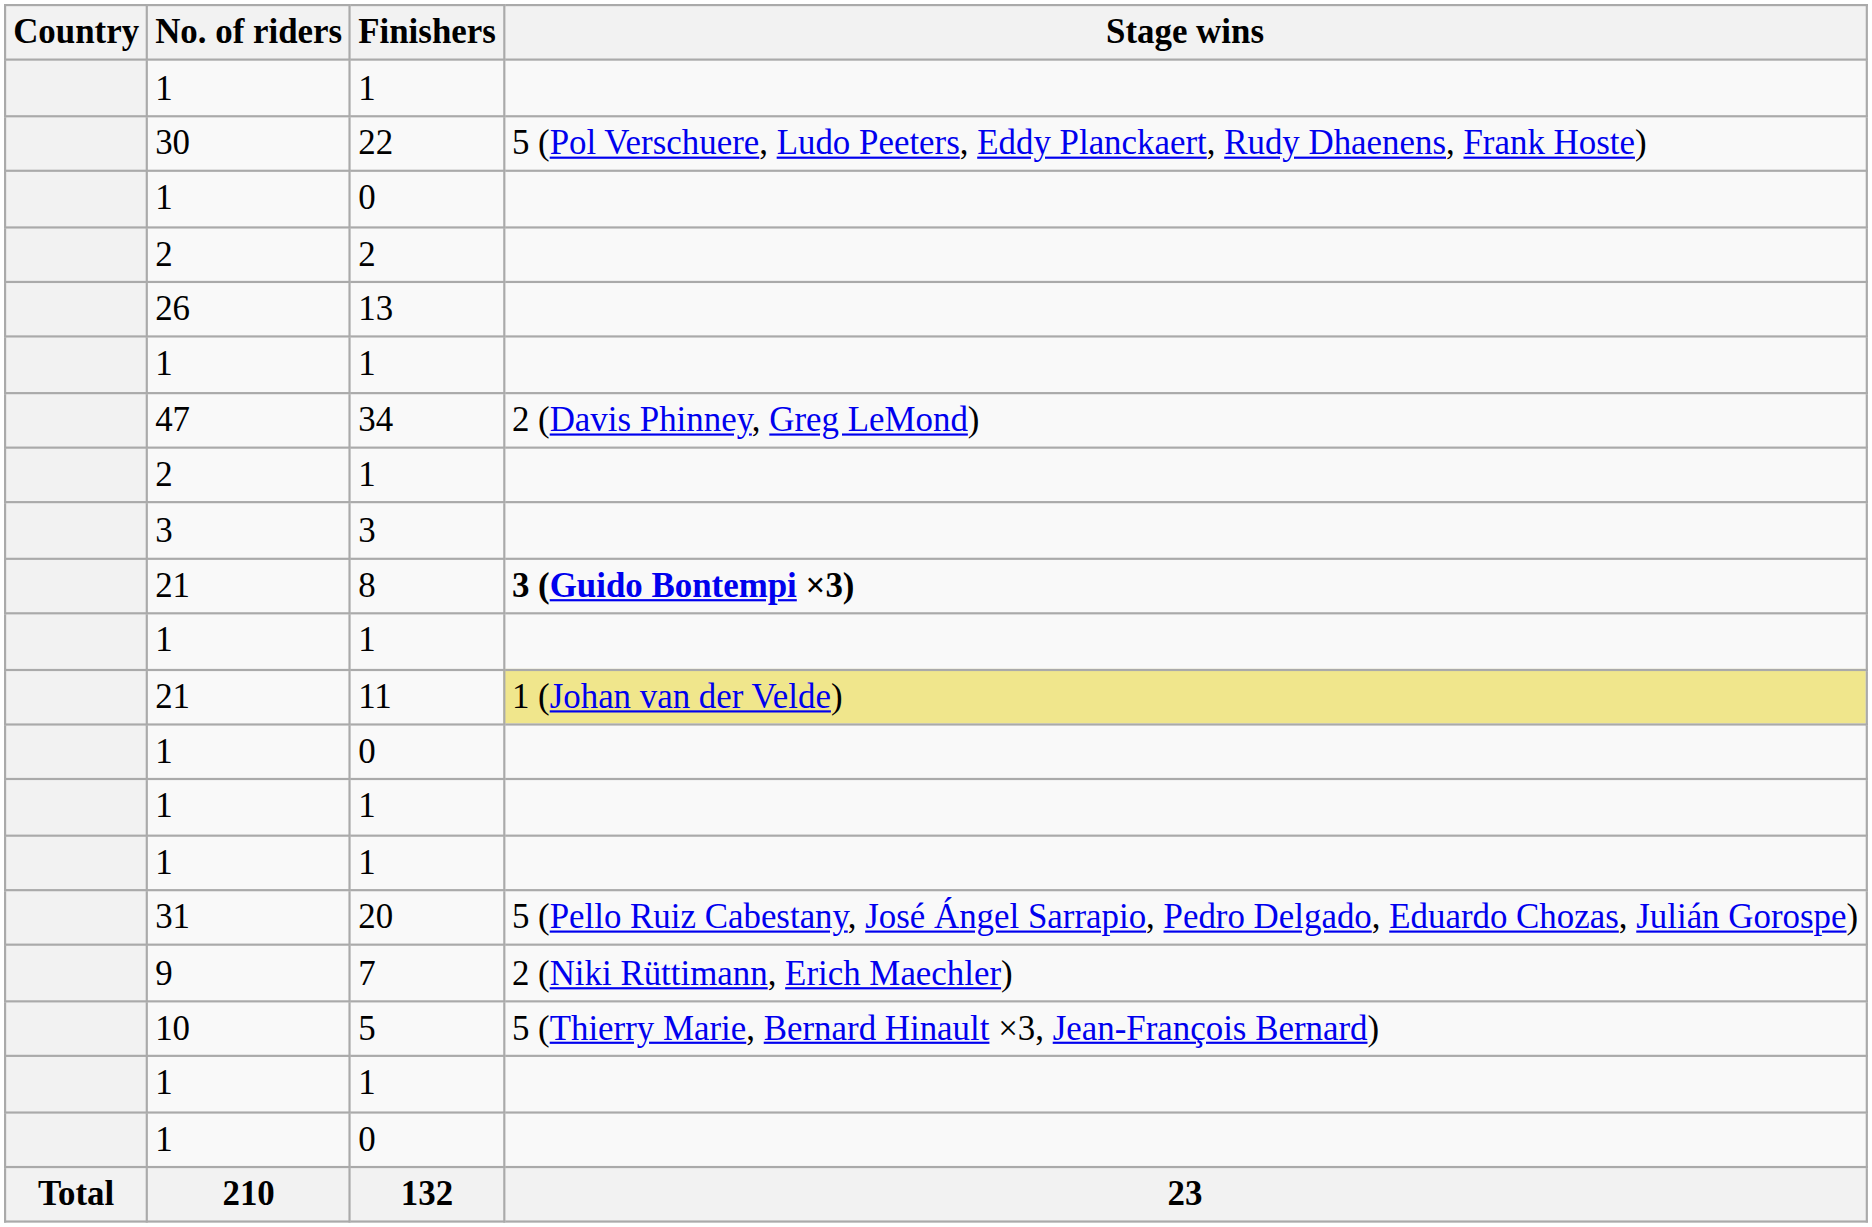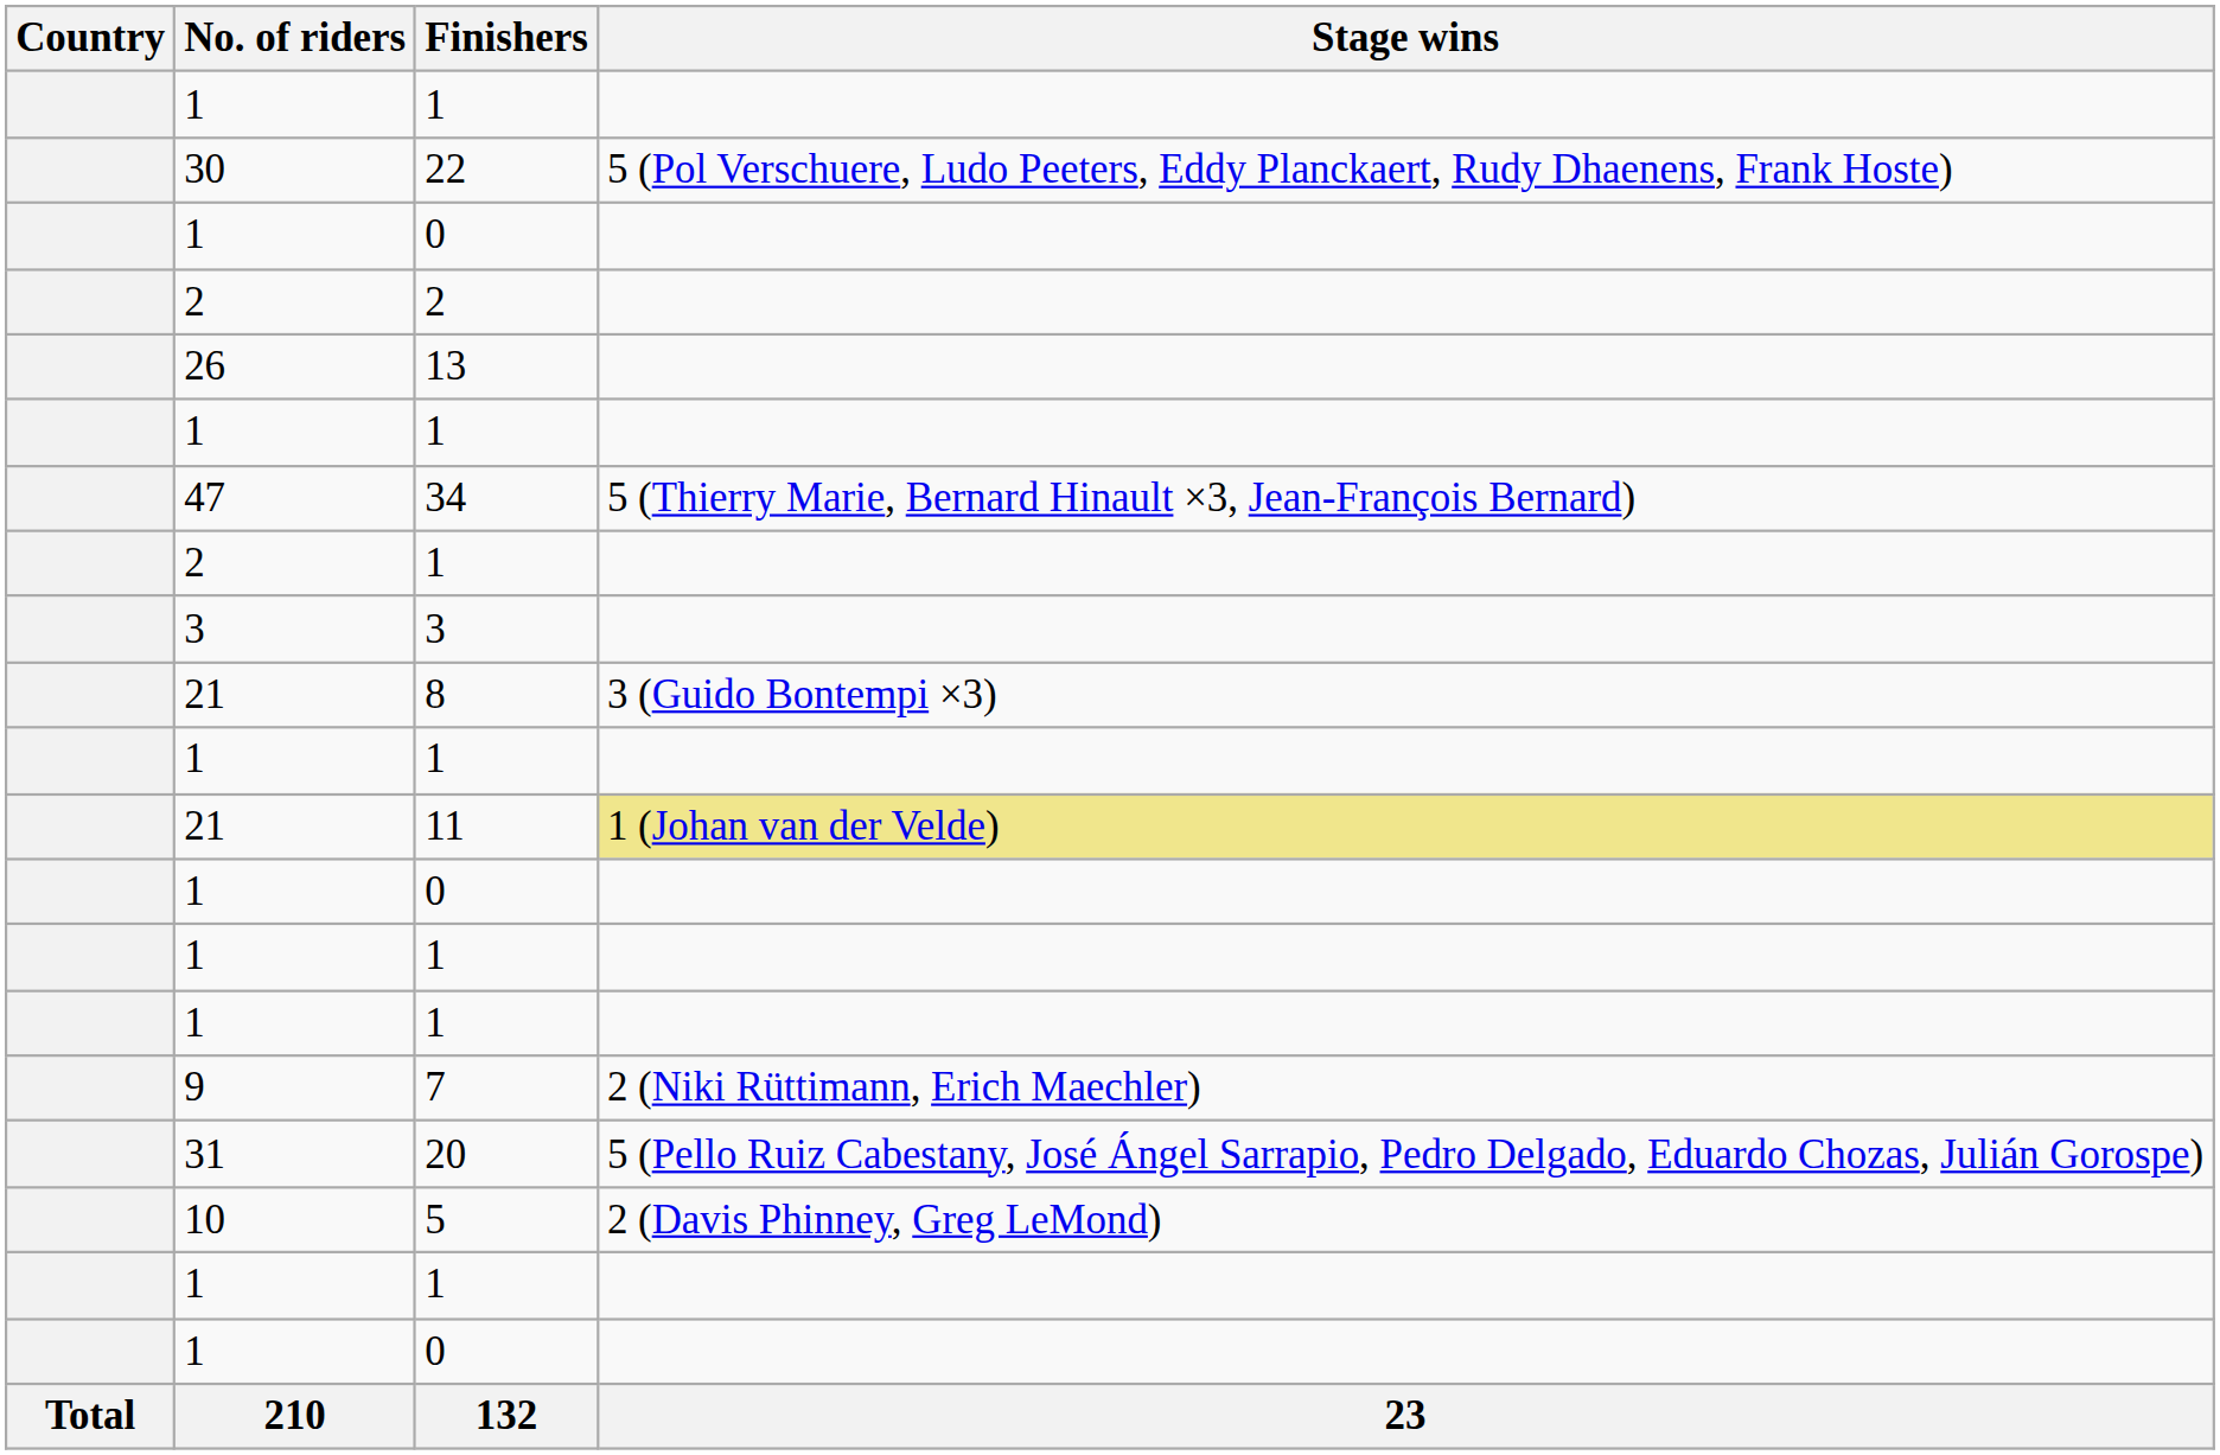34 | Stage wins: 2 (Davis Phinney, Greg LeMond) -> 5 (Thierry Marie, Bernard Hinault ×3, Jean-François Bernard)
8 | Stage wins: bold -> normal
rows swapped: 20 <-> 7
5 | Stage wins: 5 (Thierry Marie, Bernard Hinault ×3, Jean-François Bernard) -> 2 (Davis Phinney, Greg LeMond)
